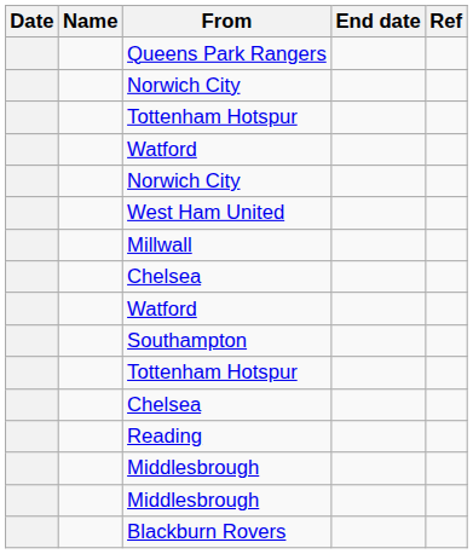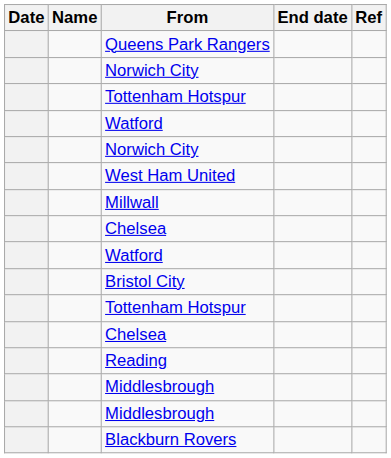- row: Southampton
+ row: Bristol City
